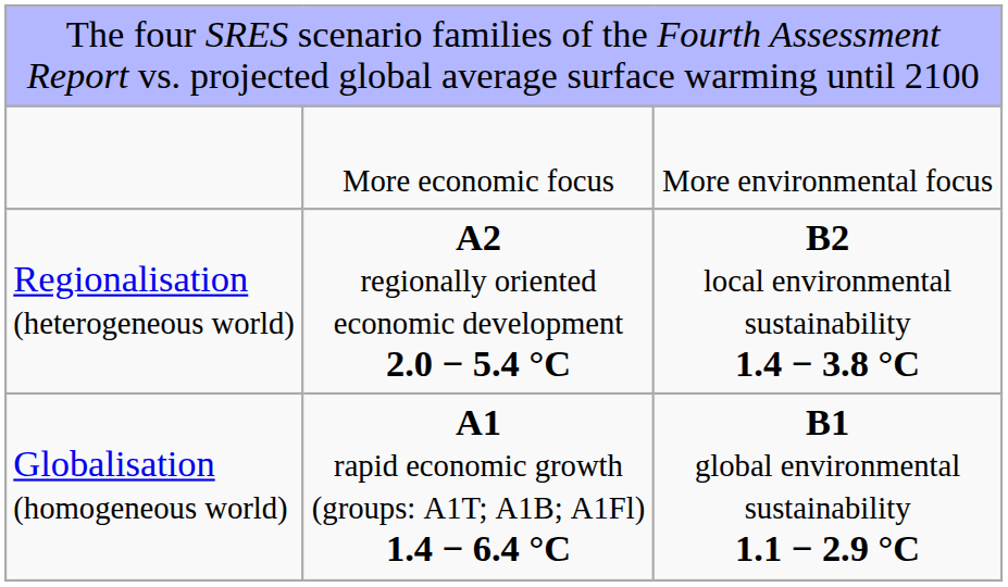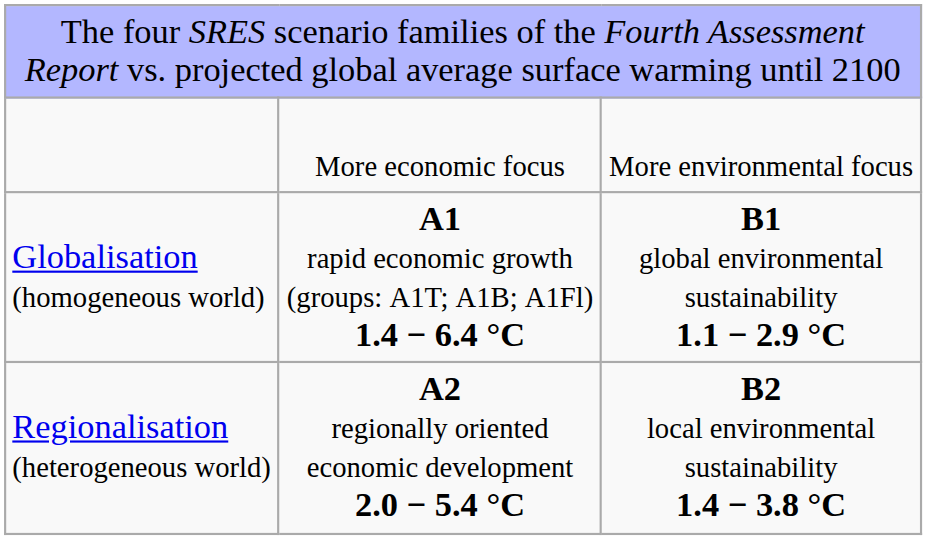rows swapped: Globalisation (homogeneous world) <-> Regionalisation (heterogeneous world)
